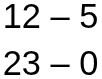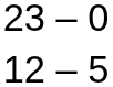rows swapped: 12 – 5 <-> 23 – 0
